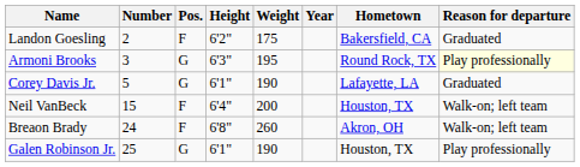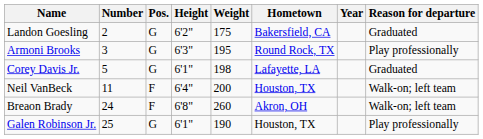columns swapped: Year <-> Hometown
Landon Goesling | Pos.: F -> G
Armoni Brooks | Reason for departure: lightyellow background -> no background
Corey Davis Jr. | Weight: 190 -> 198
Neil VanBeck | Number: 15 -> 11
